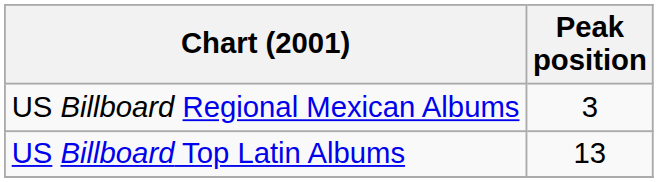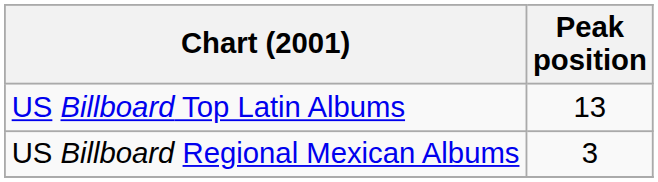rows swapped: US Billboard Top Latin Albums <-> US Billboard Regional Mexican Albums
